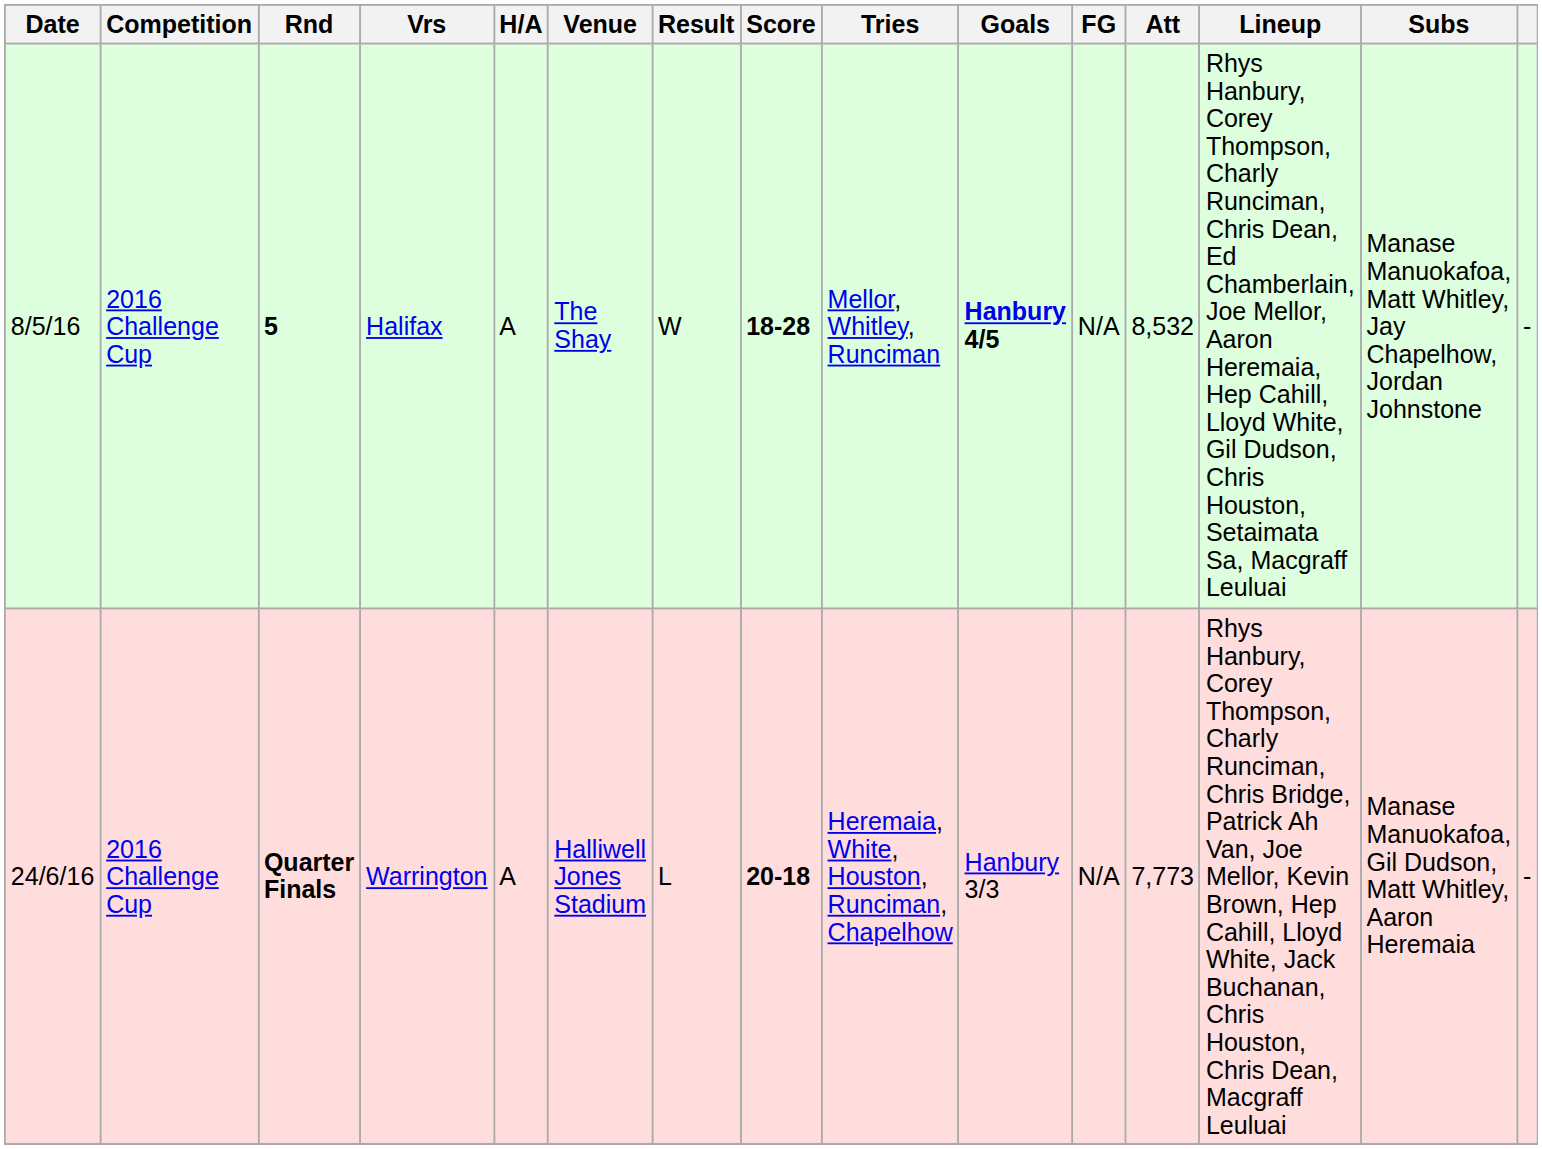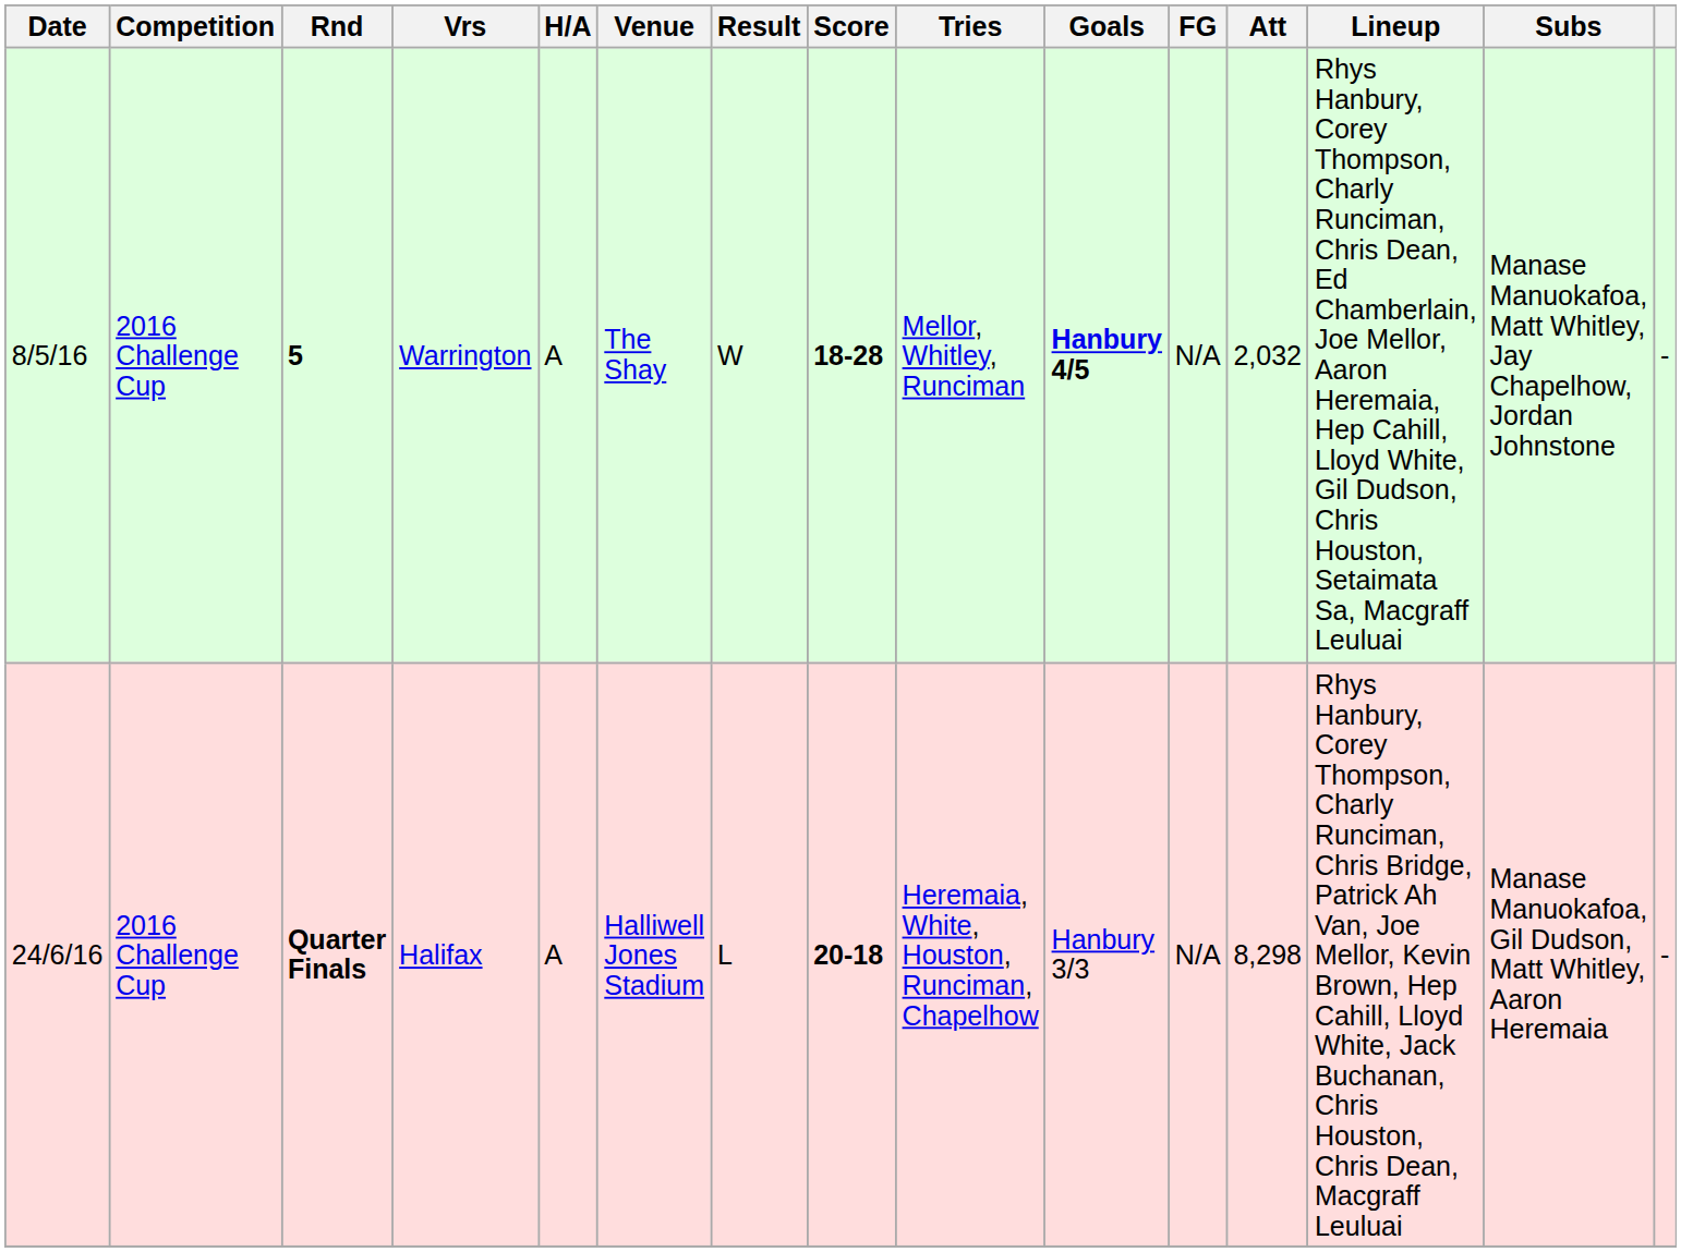5 | Vrs: Halifax -> Warrington
5 | Att: 8,532 -> 2,032
Quarter Finals | Vrs: Warrington -> Halifax
Quarter Finals | Att: 7,773 -> 8,298
